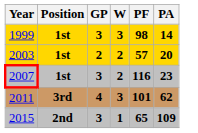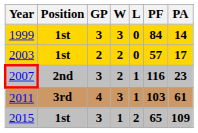+ column: L | 0 | 0 | 1 | 1 | 2
1999 | PF: 98 -> 84
2003 | PA: 20 -> 17
2007 | Position: 1st -> 2nd
2011 | PF: 101 -> 103
2011 | PA: 62 -> 61
2015 | Position: 2nd -> 1st
